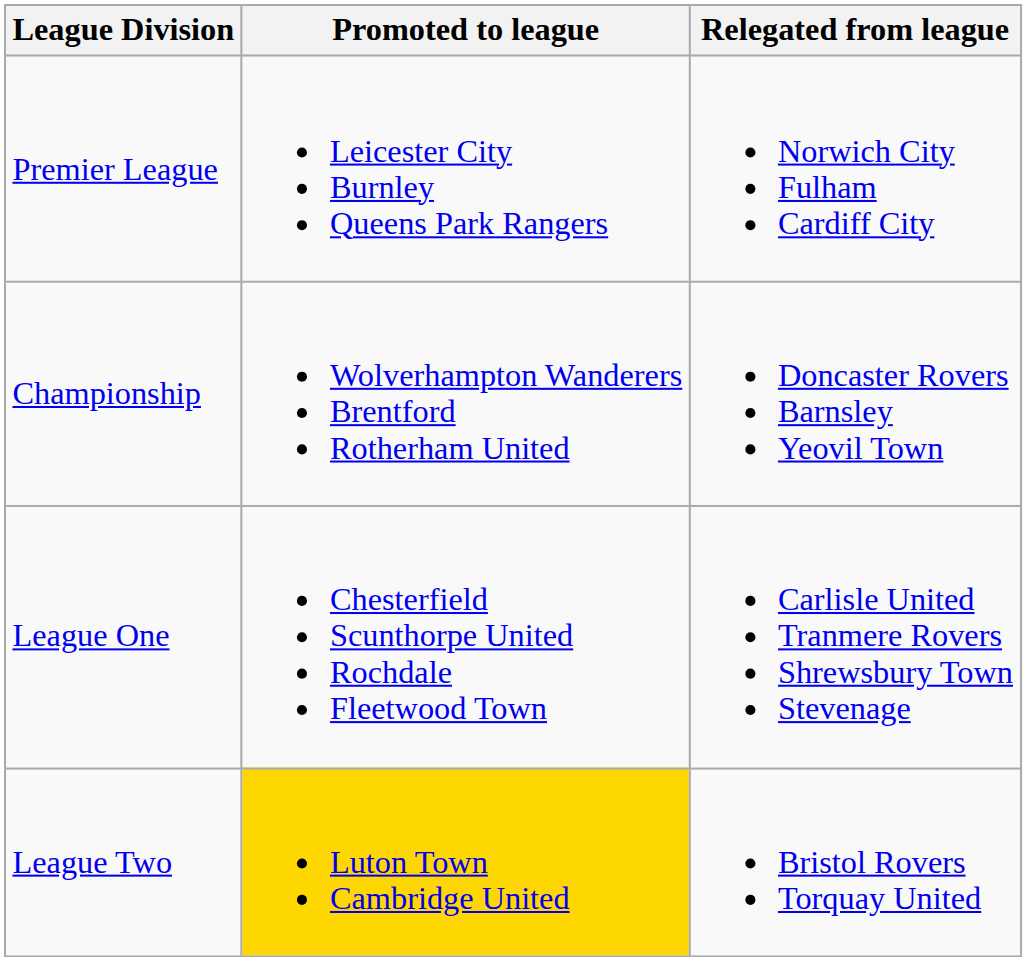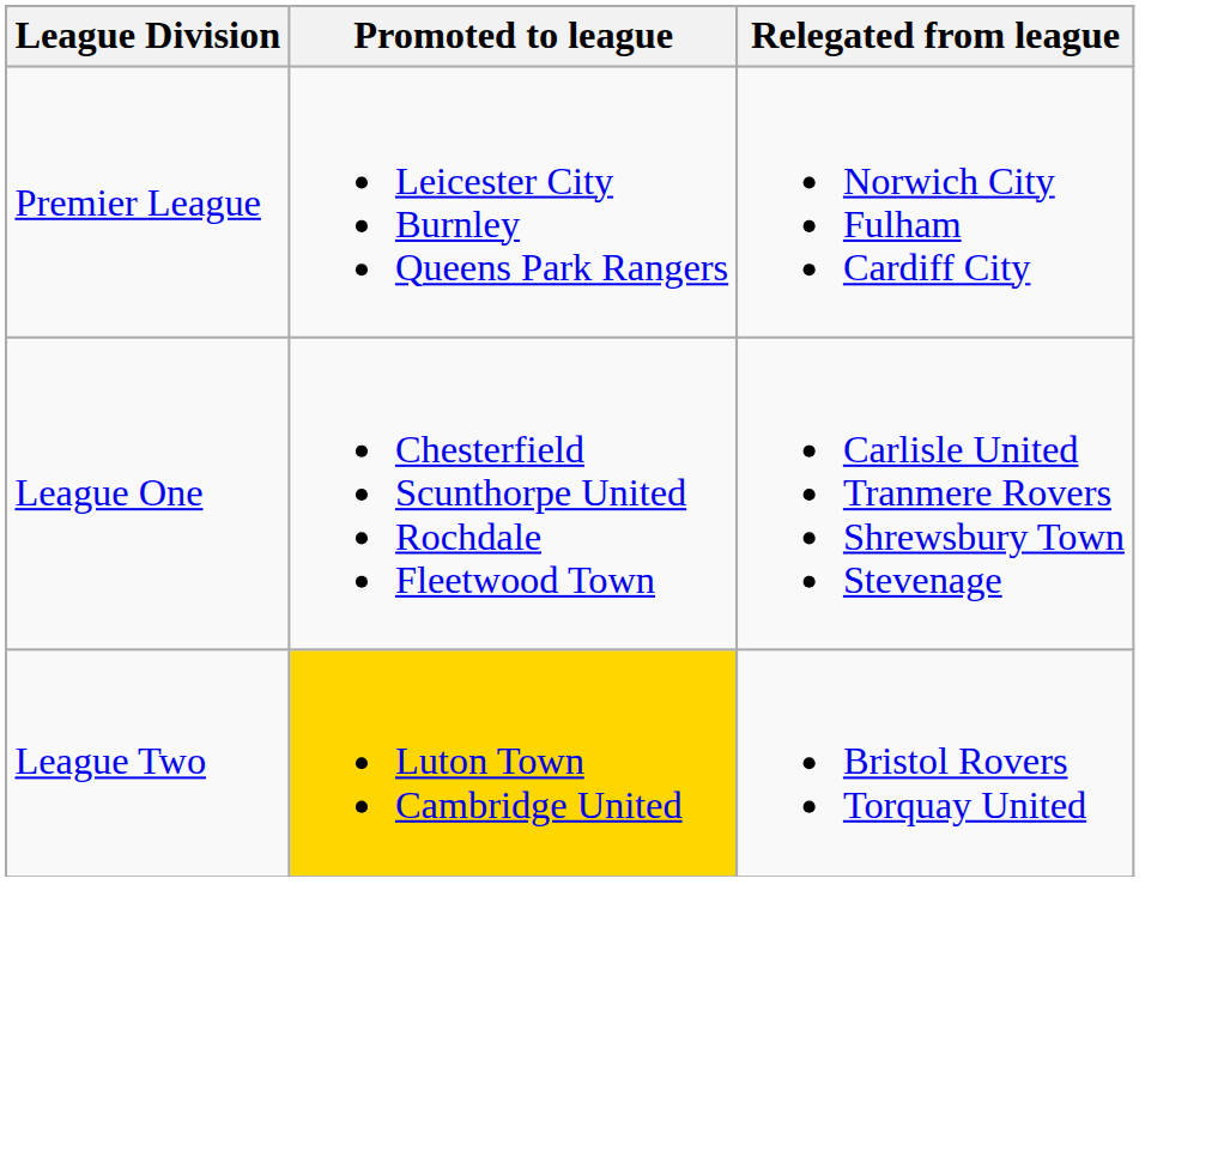- row: Championship | Wolverhampton Wanderers Brentford Rotherham United | Doncaster Rovers Barnsley Yeovil Town
